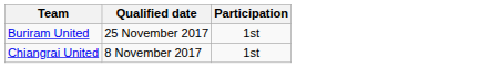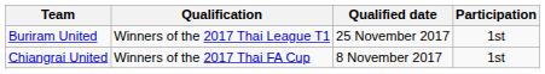+ column: Qualification | Winners of the 2017 Thai League T1 | Winners of the 2017 Thai FA Cup
